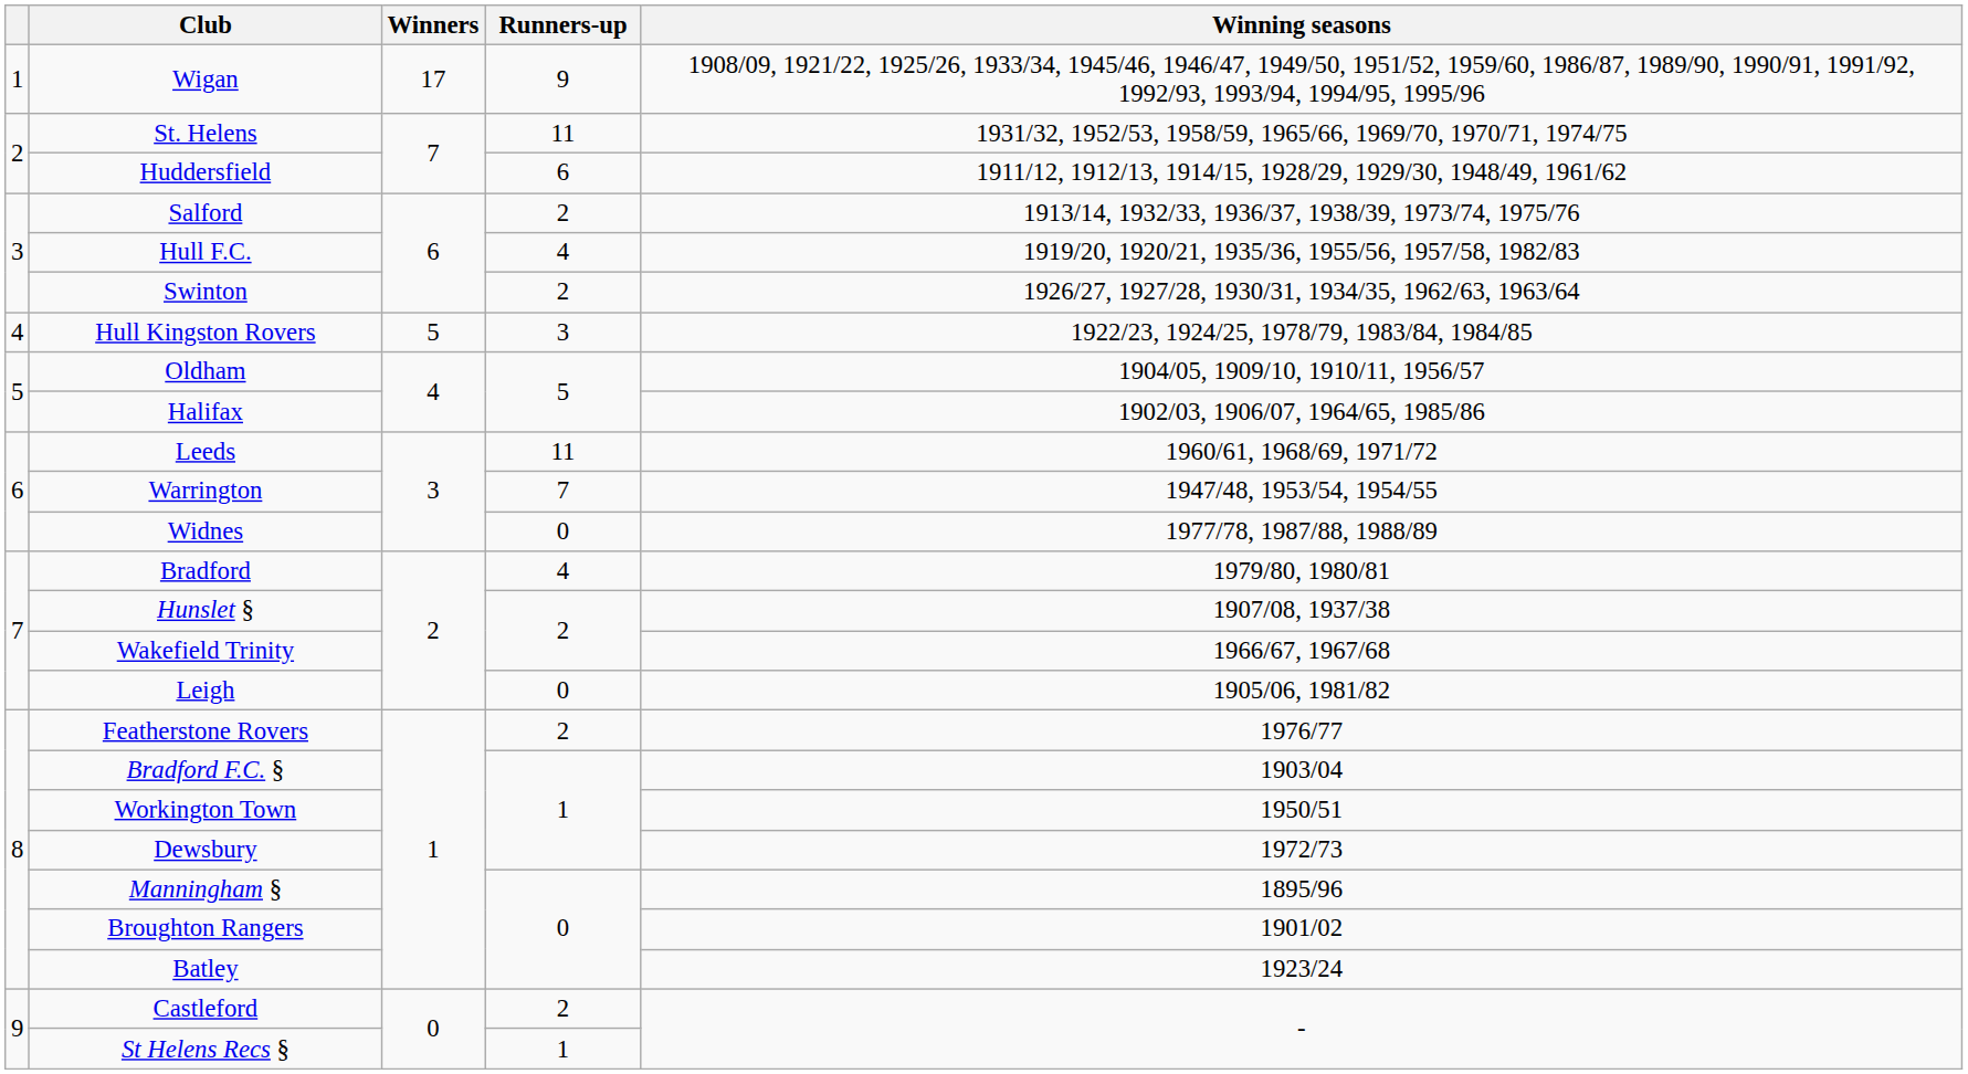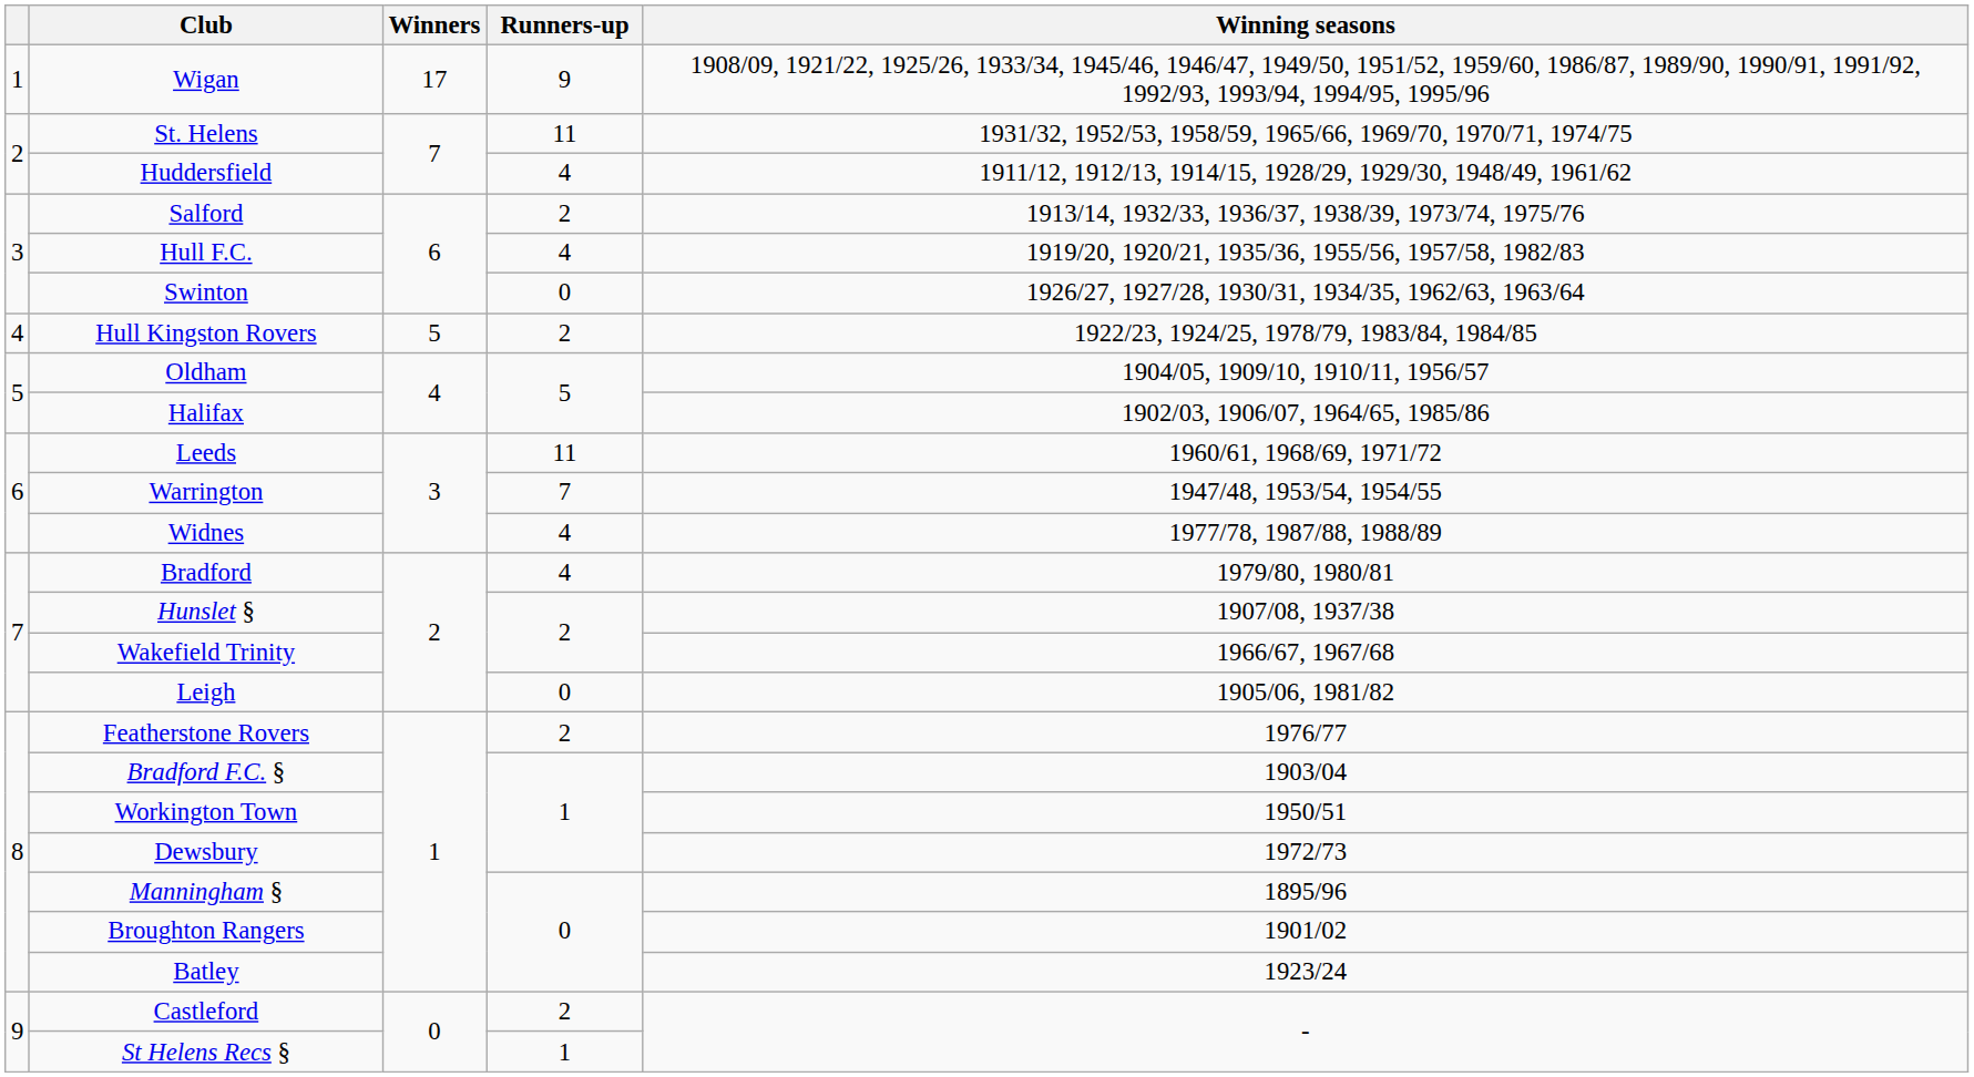Huddersfield | Runners-up: 6 -> 4
Swinton | Runners-up: 2 -> 0
Hull Kingston Rovers | Runners-up: 3 -> 2
Widnes | Runners-up: 0 -> 4
